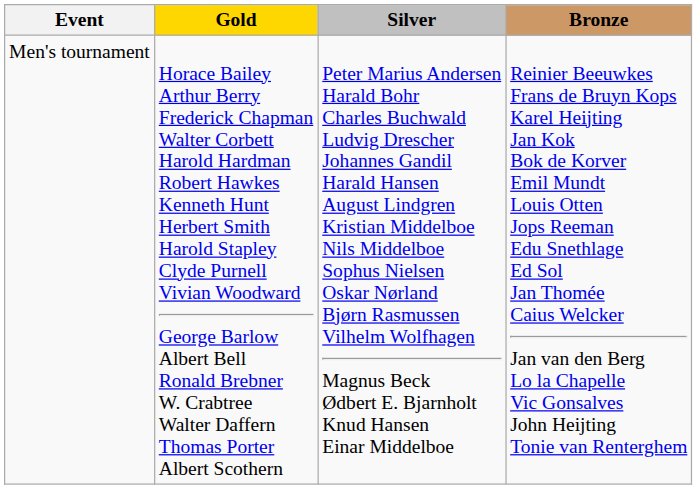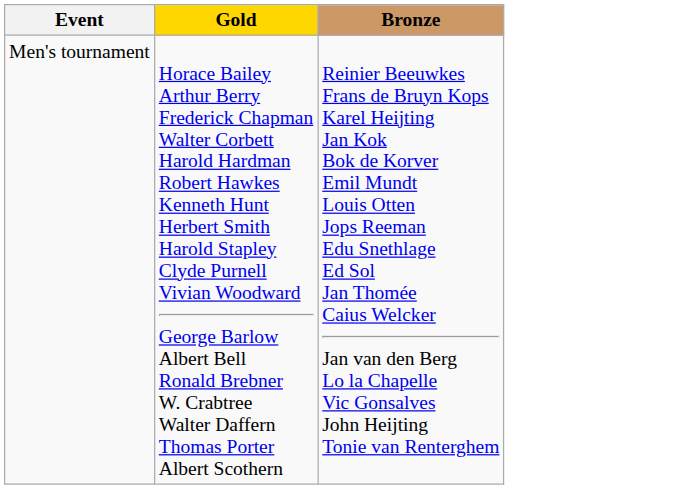- column: Silver | Peter Marius Andersen Harald Bohr Charles Buchwald Ludvig Drescher Johannes Gandil Harald Hansen August Lindgren Kristian Middelboe Nils Middelboe Sophus Nielsen Oskar Nørland Bjørn Rasmussen Vilhelm Wolfhagen Magnus Beck Ødbert E. Bjarnholt Knud Hansen Einar Middelboe
